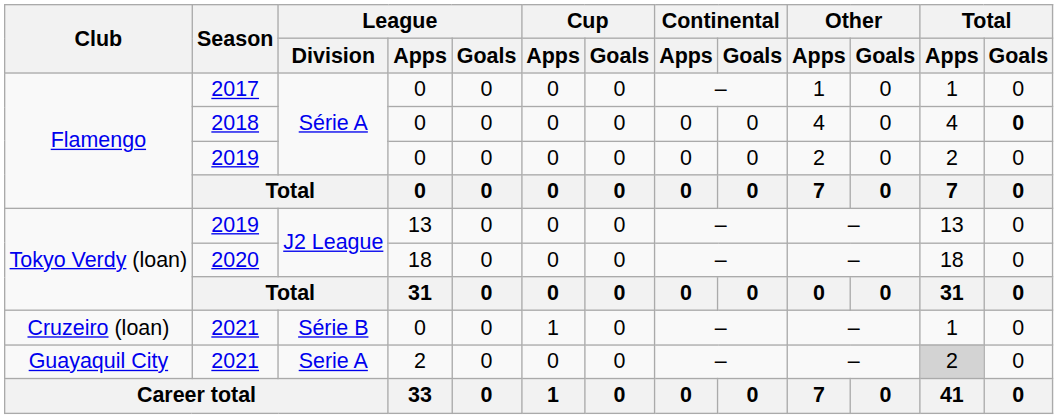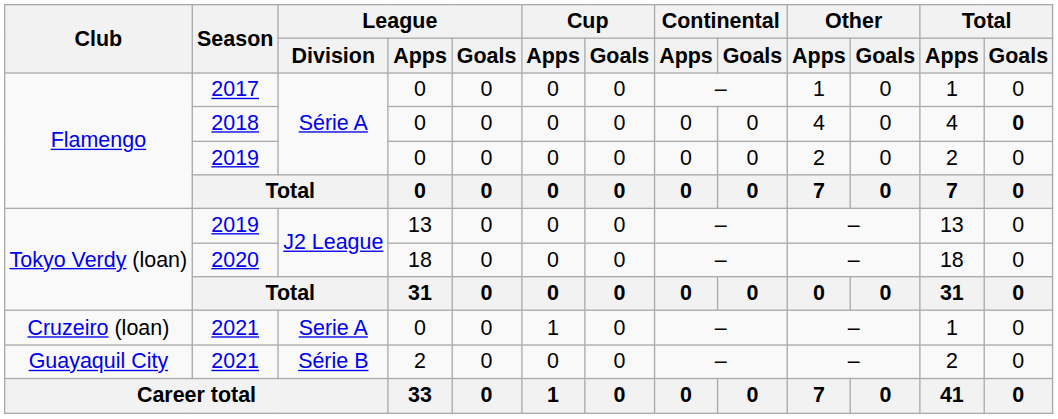Cruzeiro (loan) / 2021 | League / Division: Série B -> Serie A
Guayaquil City / 2021 | League / Division: Serie A -> Série B
Guayaquil City / 2021 | Total / Apps: lightgrey background -> no background
